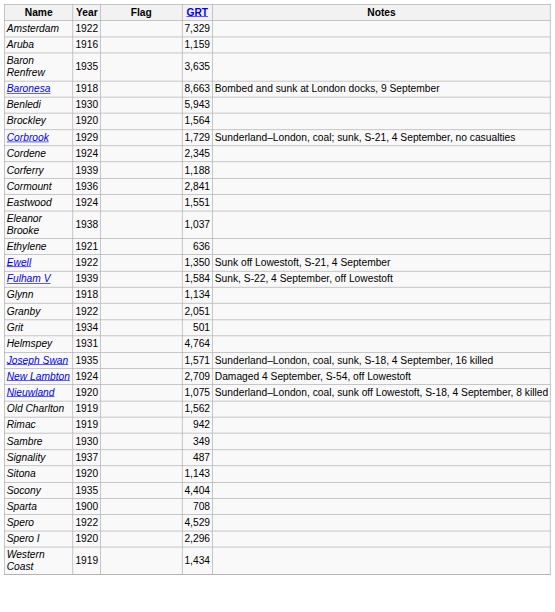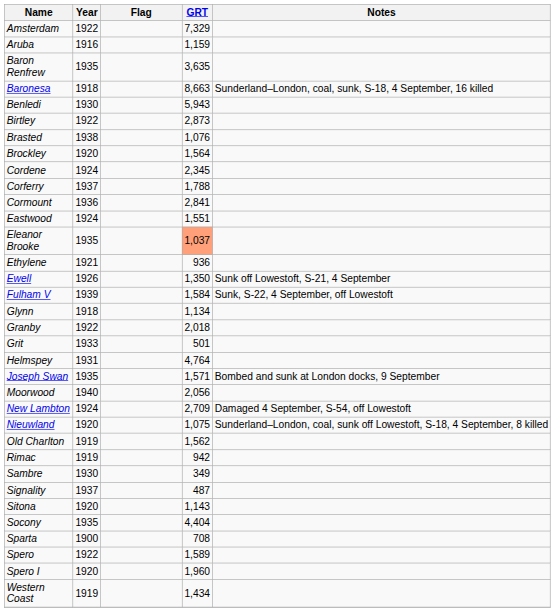Baronesa | Notes: Bombed and sunk at London docks, 9 September -> Sunderland–London, coal, sunk, S-18, 4 September, 16 killed
+ row: Birtley | 1922 | 2,873
+ row: Brasted | 1938 | 1,076
- row: Corbrook | 1929 | 1,729 | Sunderland–London, coal; sunk, S-21, 4 September, no casualties
Corferry | Year: 1939 -> 1937
Corferry | GRT: 1,188 -> 1,788
Eleanor Brooke | Year: 1938 -> 1935
Eleanor Brooke | GRT: no background -> lightsalmon background
Ethylene | GRT: 636 -> 936
Ewell | Year: 1922 -> 1926
Granby | GRT: 2,051 -> 2,018
Grit | Year: 1934 -> 1933
Joseph Swan | Notes: Sunderland–London, coal, sunk, S-18, 4 September, 16 killed -> Bombed and sunk at London docks, 9 September
+ row: Moorwood | 1940 | 2,056
Spero | GRT: 4,529 -> 1,589
Spero I | GRT: 2,296 -> 1,960
